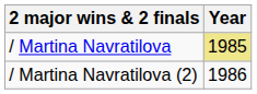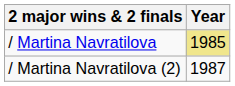/ Martina Navratilova (2) | Year: 1986 -> 1987
